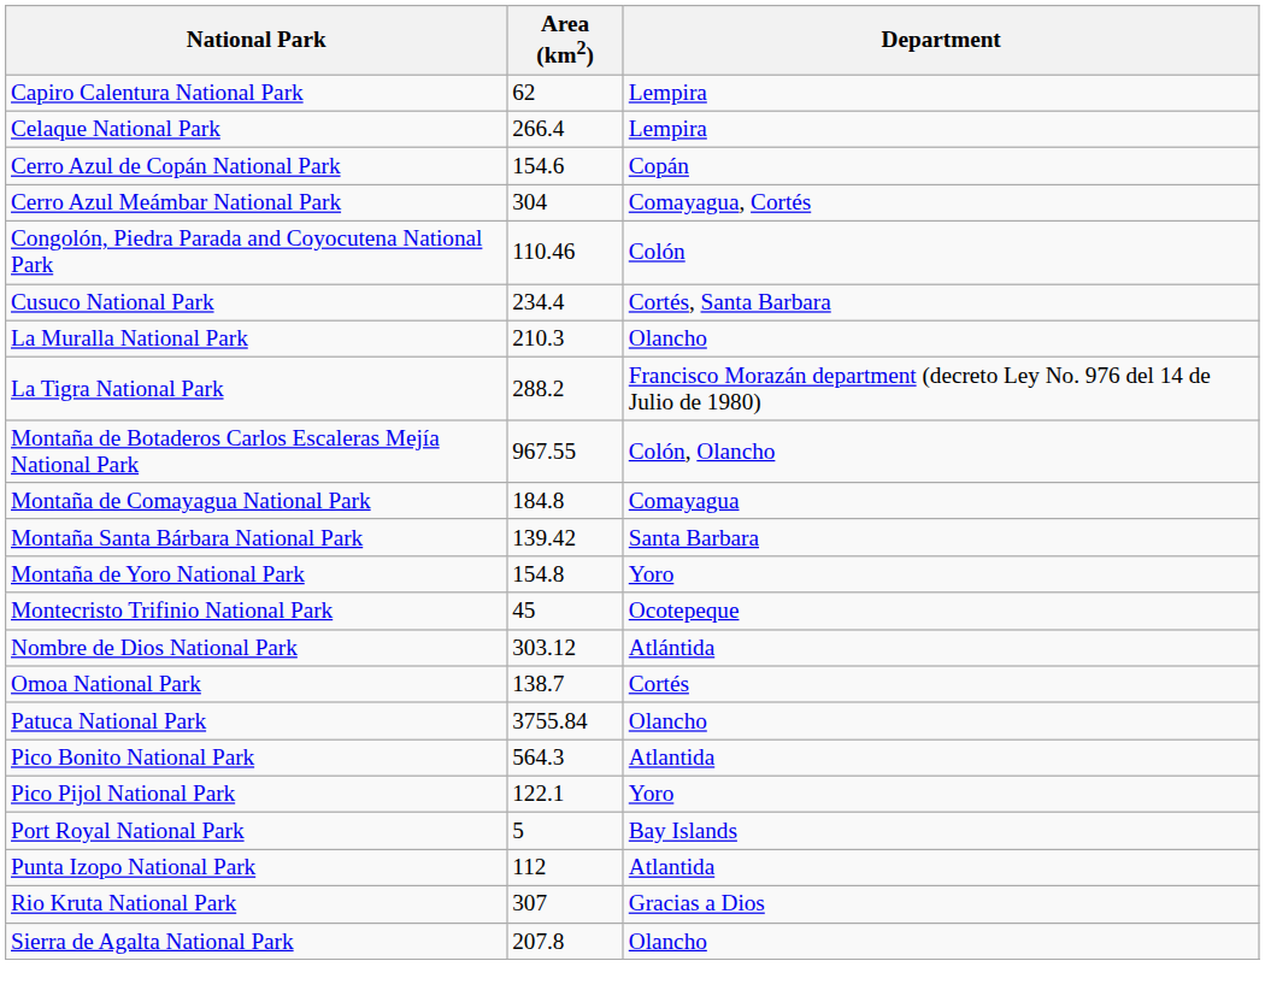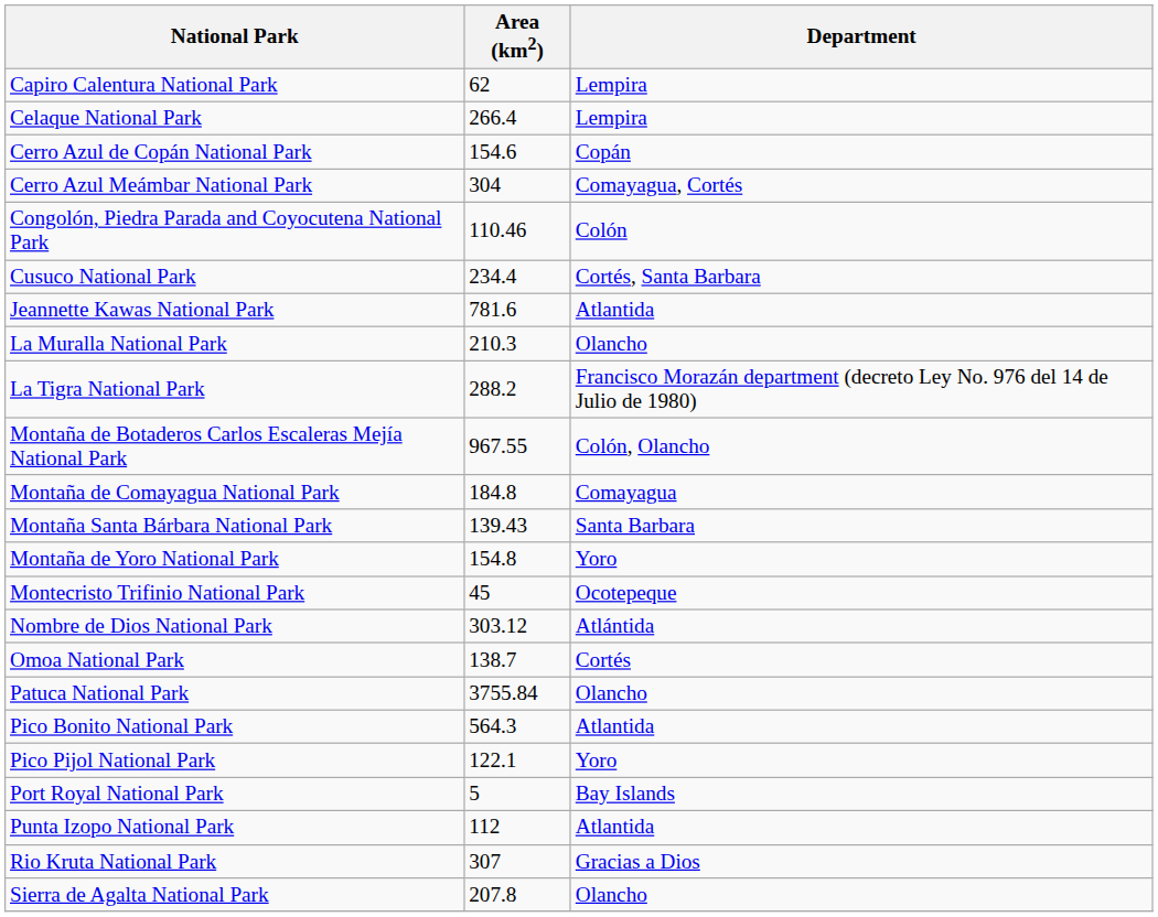+ row: Jeannette Kawas National Park | 781.6 | Atlantida
Montaña Santa Bárbara National Park | Area (km2): 139.42 -> 139.43
